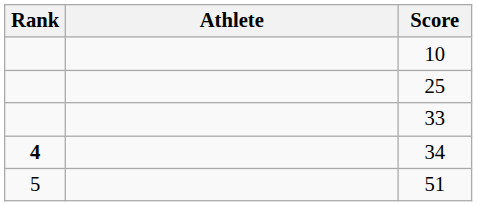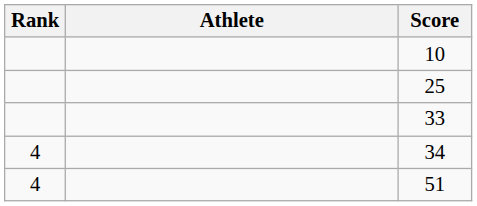34 | Rank: bold -> normal
51 | Rank: 5 -> 4
